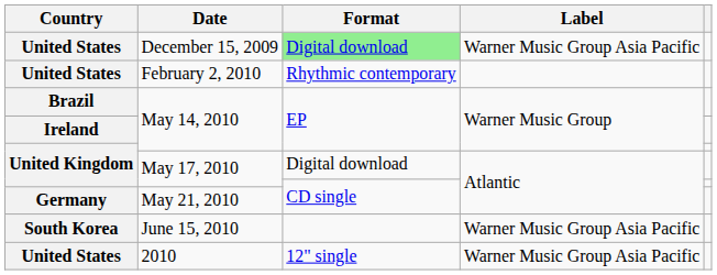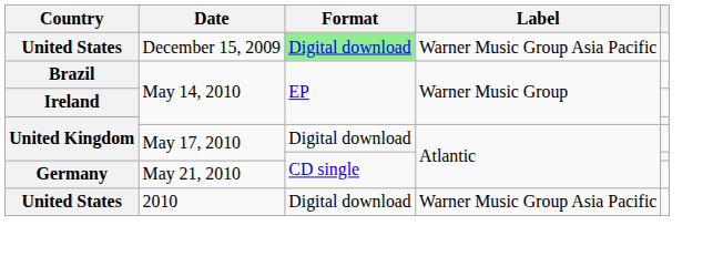- row: United States | February 2, 2010 | Rhythmic contemporary
- row: South Korea | June 15, 2010 | Warner Music Group Asia Pacific
2010 | Format: 12" single -> Digital download
